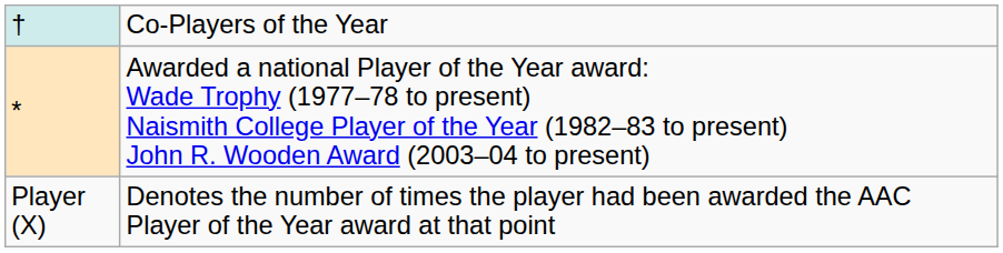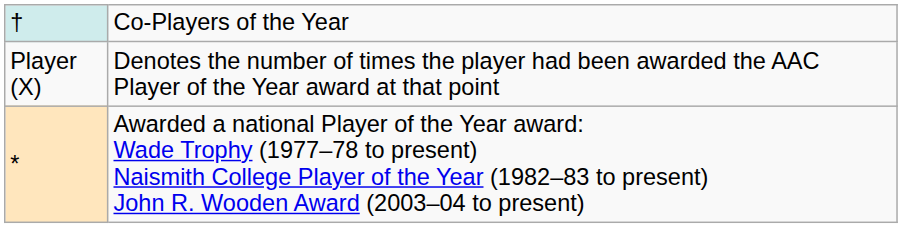rows swapped: * <-> Player (X)
